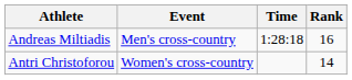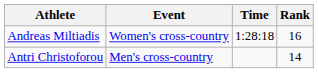Andreas Miltiadis | Event: Men's cross-country -> Women's cross-country
Antri Christoforou | Event: Women's cross-country -> Men's cross-country
